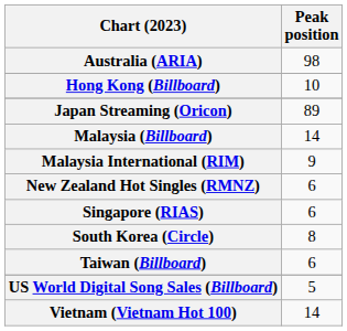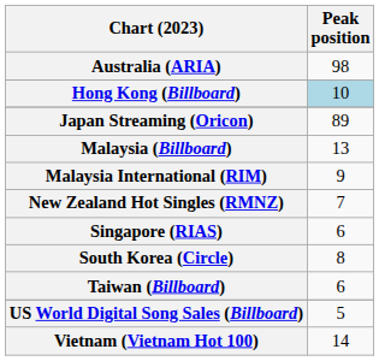Hong Kong (Billboard) | Peak position: no background -> lightblue background
Malaysia (Billboard) | Peak position: 14 -> 13
New Zealand Hot Singles (RMNZ) | Peak position: 6 -> 7
